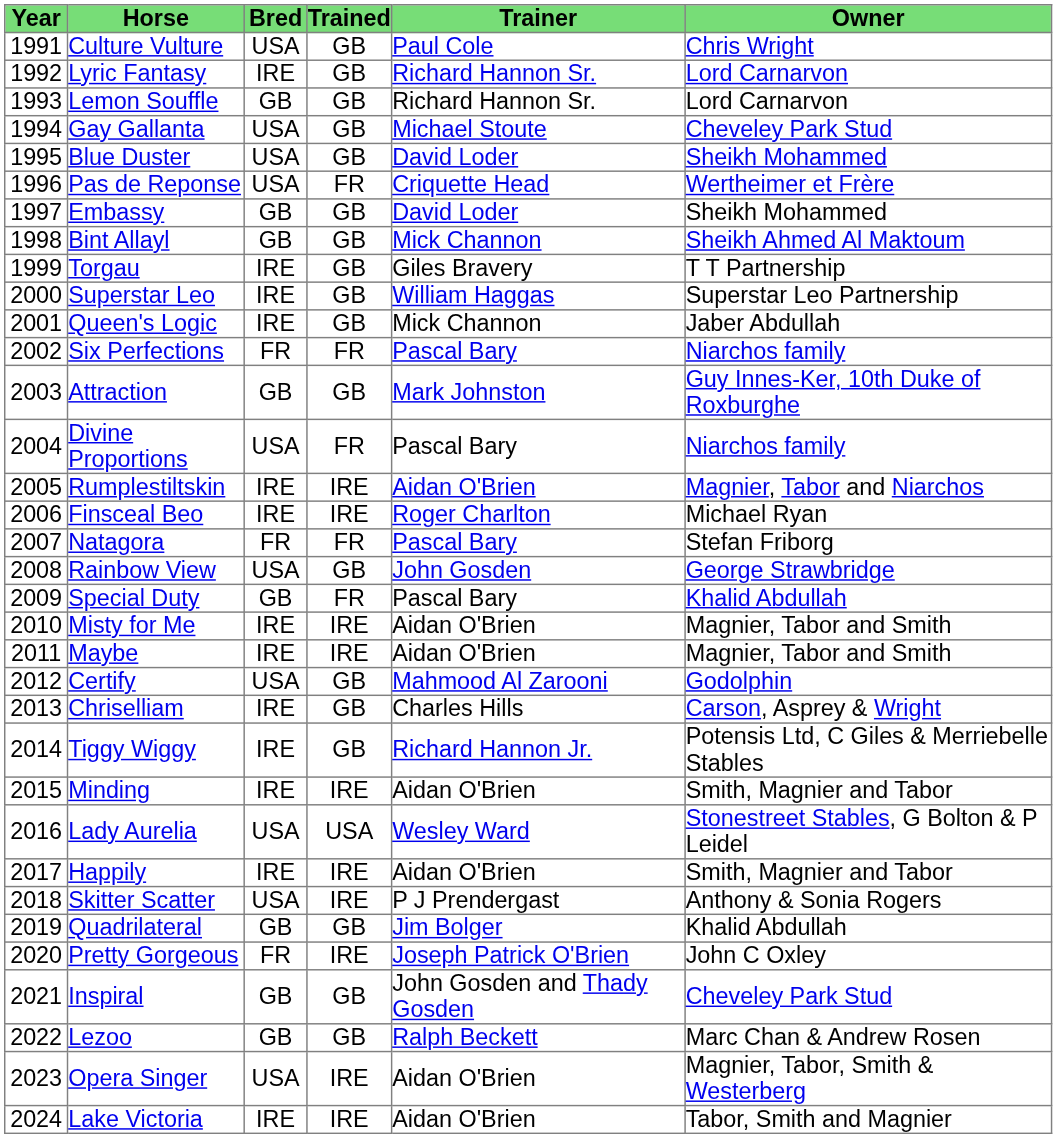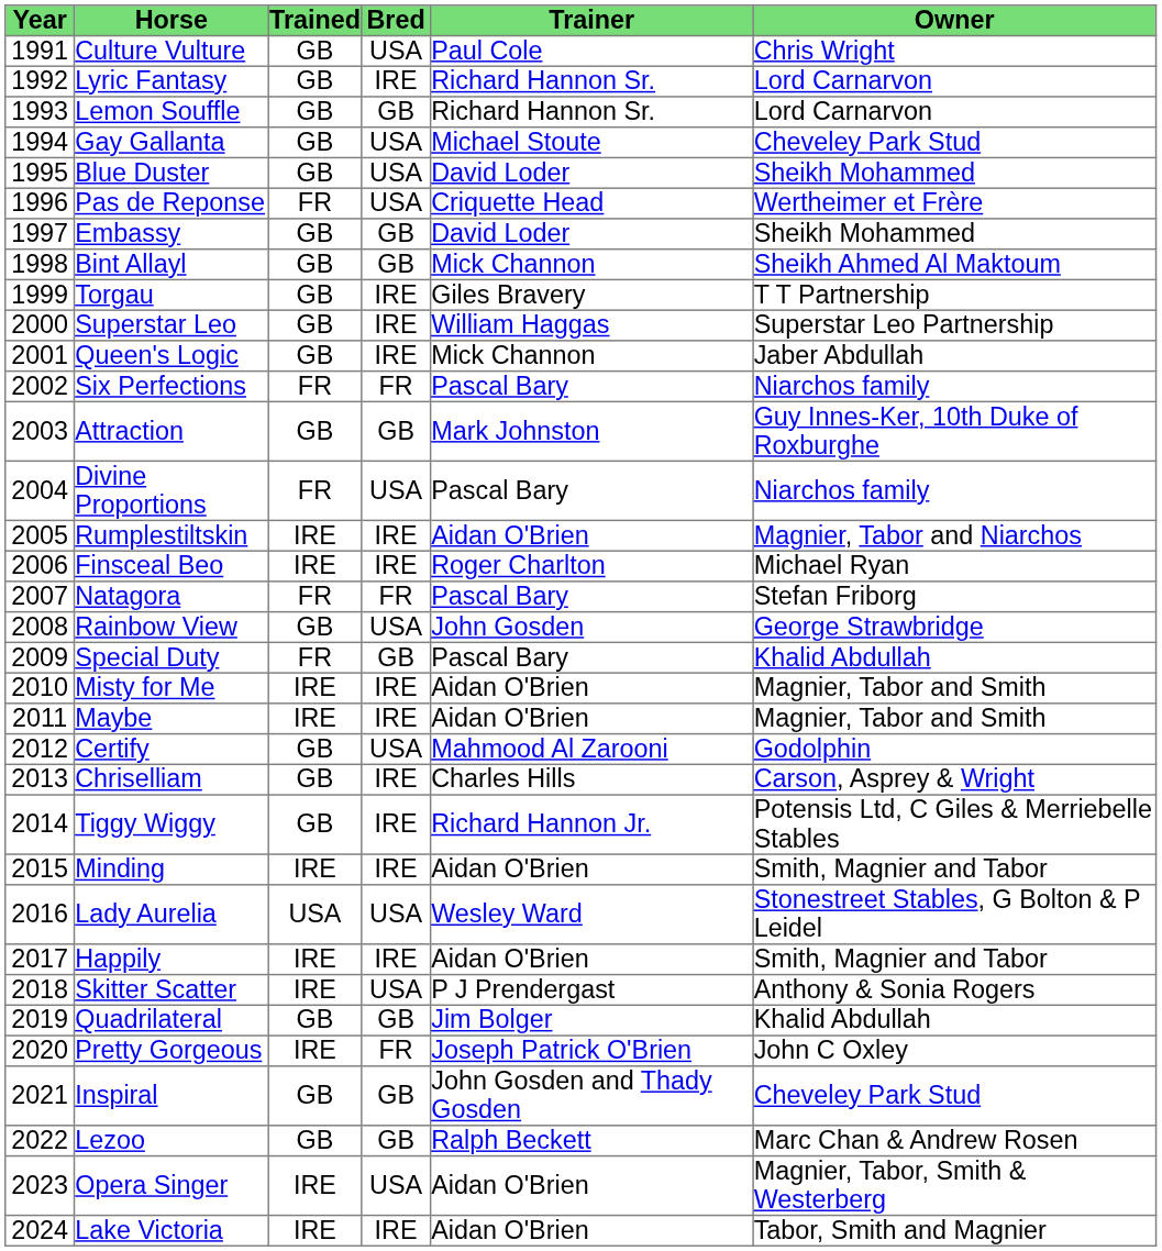columns swapped: Bred <-> Trained
